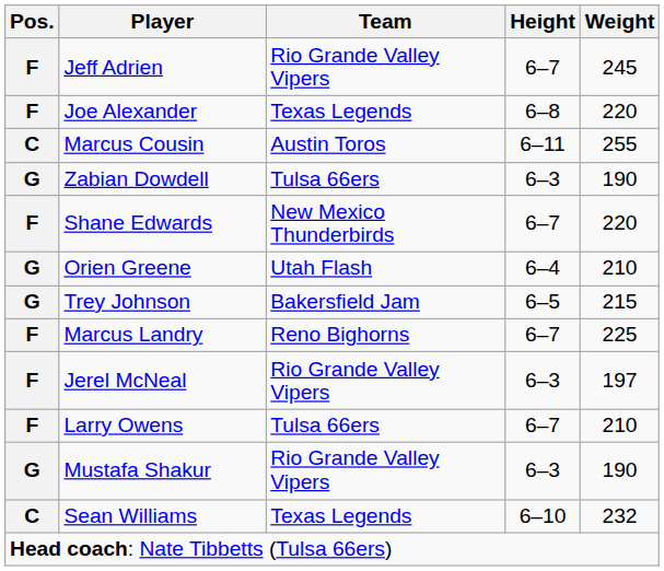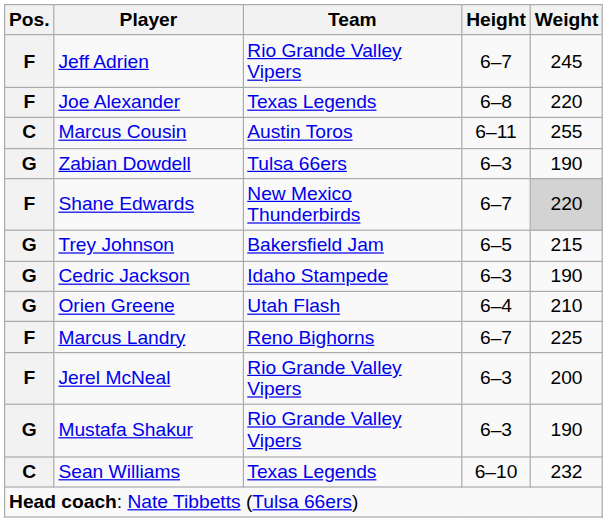Shane Edwards | Weight: no background -> lightgrey background
rows swapped: Orien Greene <-> Trey Johnson
+ row: G | Cedric Jackson | Idaho Stampede | 6–3 | 190
Jerel McNeal | Weight: 197 -> 200
- row: F | Larry Owens | Tulsa 66ers | 6–7 | 210
